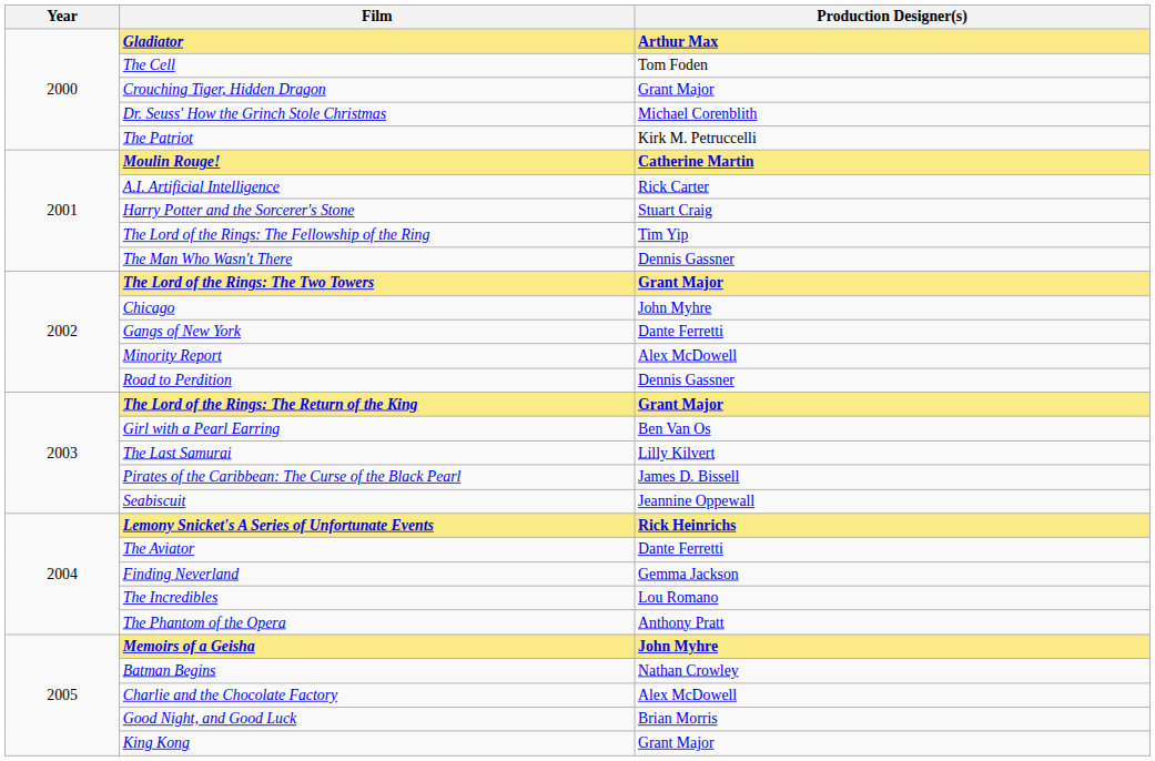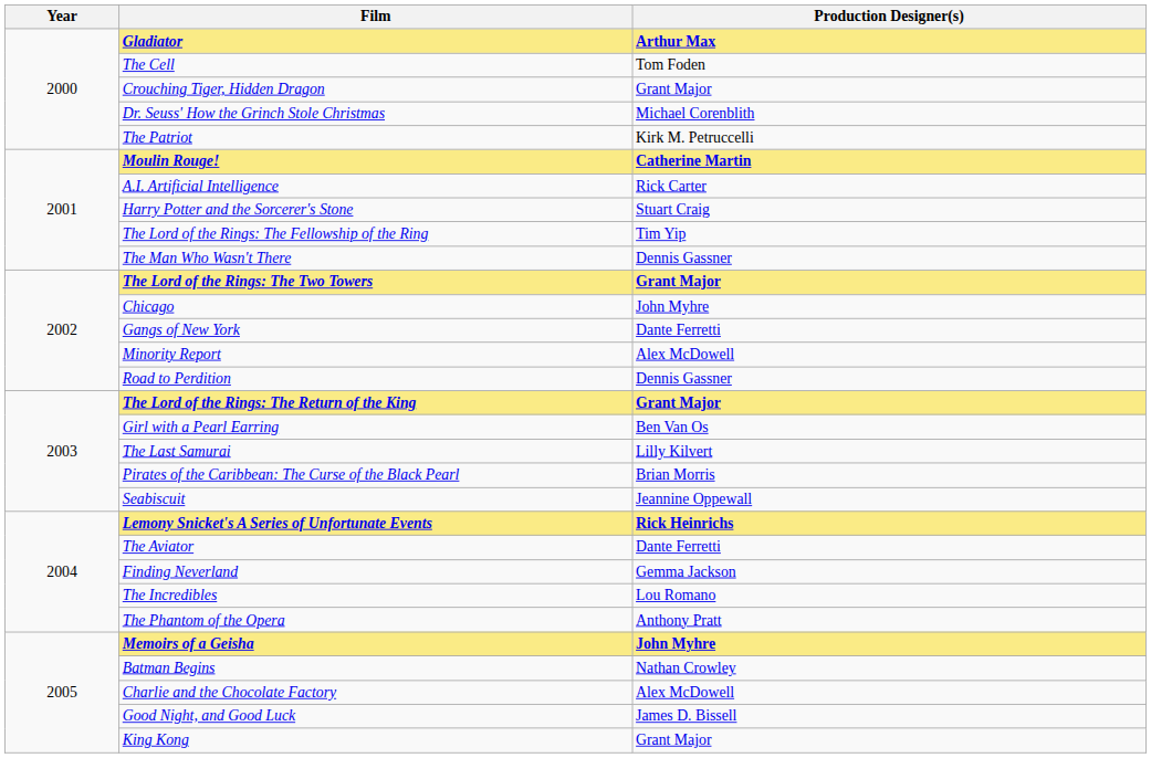Pirates of the Caribbean: The Curse of the Black Pearl | Production Designer(s): James D. Bissell -> Brian Morris
Good Night, and Good Luck | Production Designer(s): Brian Morris -> James D. Bissell
